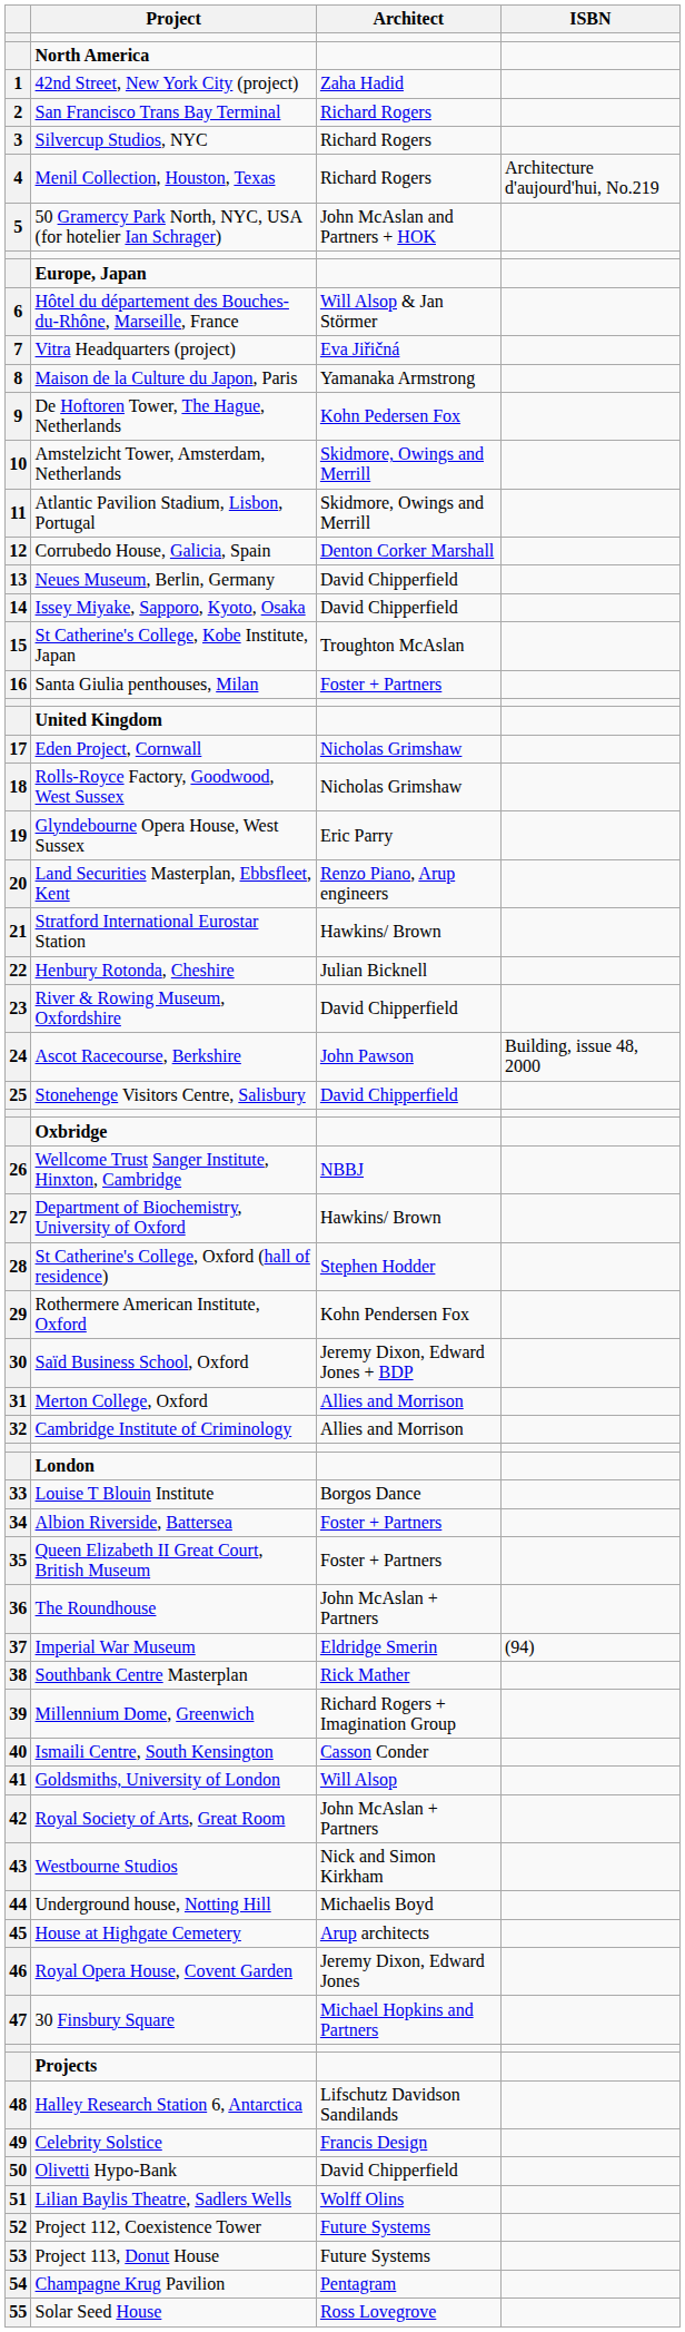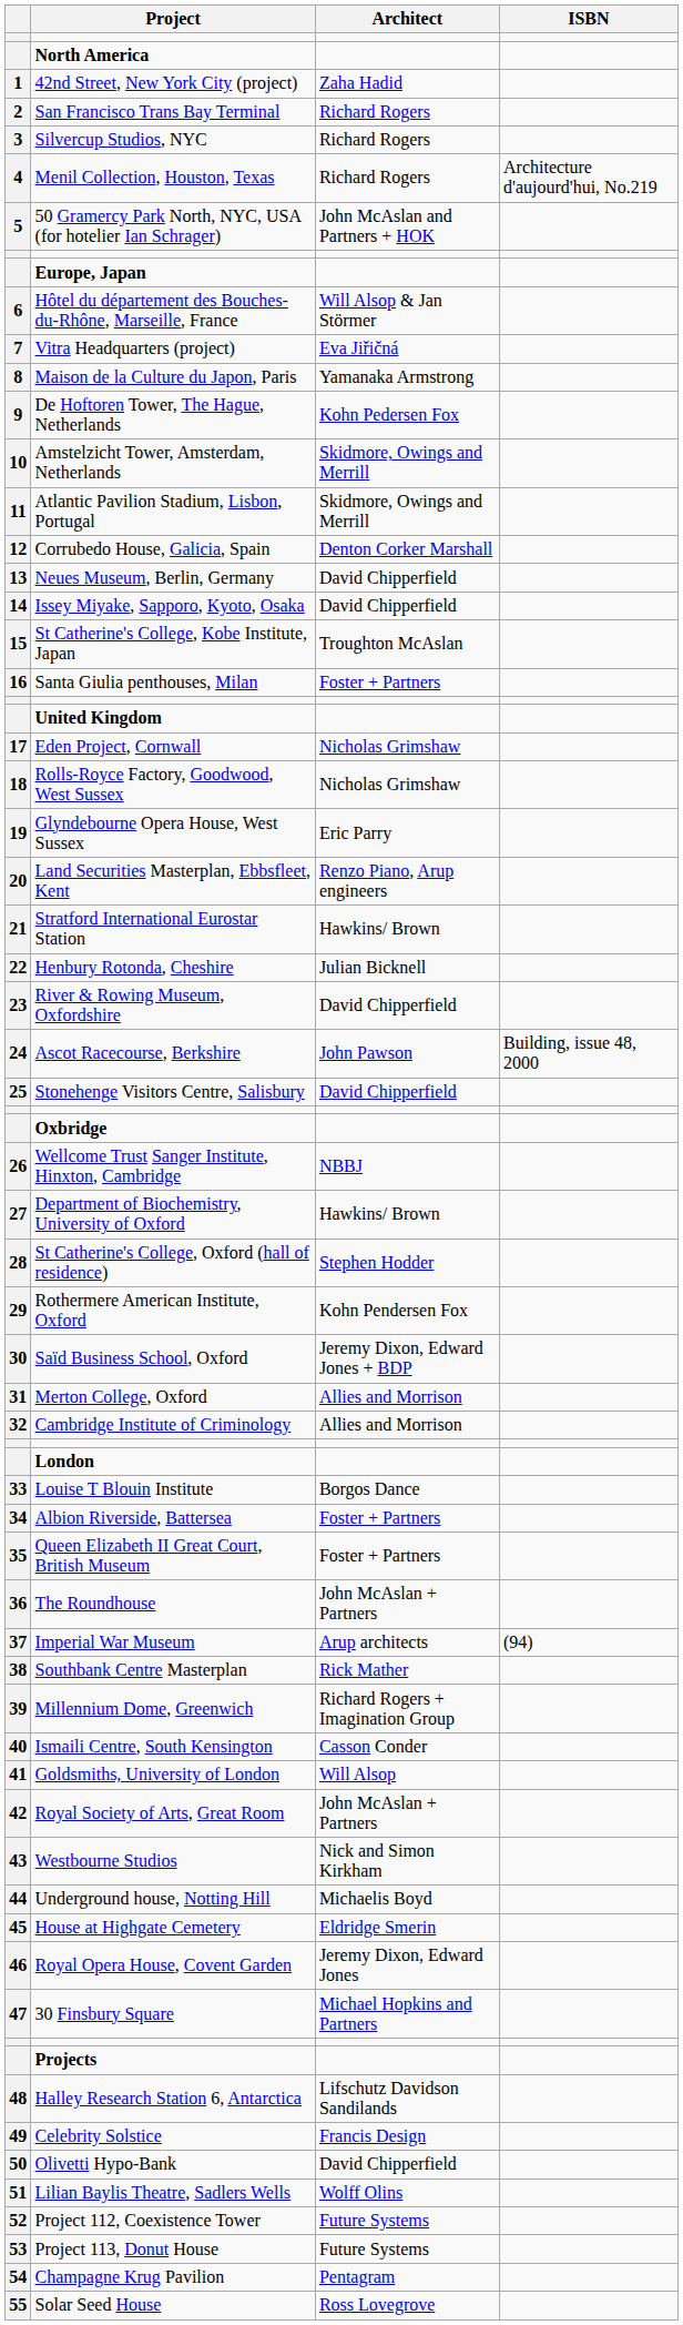Imperial War Museum | Architect: Eldridge Smerin -> Arup architects
House at Highgate Cemetery | Architect: Arup architects -> Eldridge Smerin
